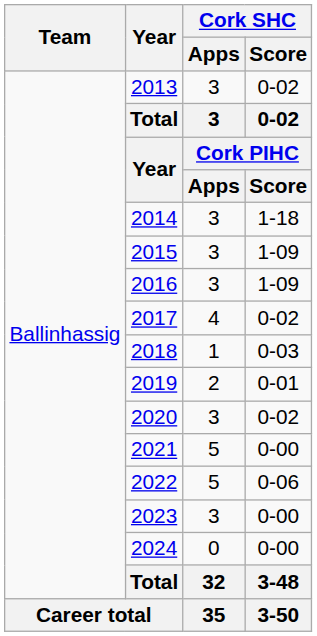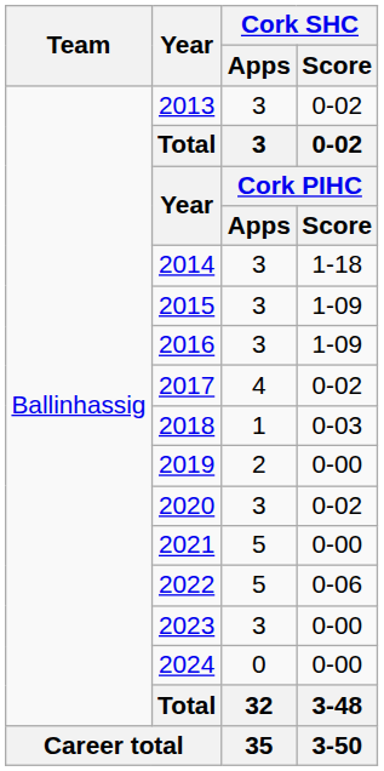2019 | Cork SHC / Score: 0-01 -> 0-00
